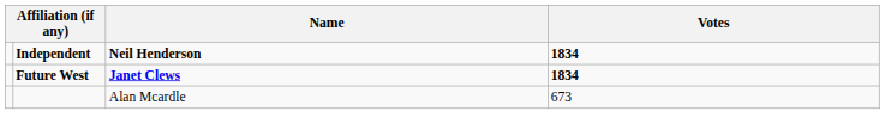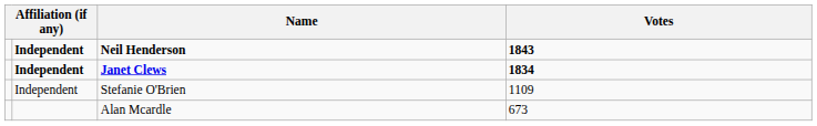Neil Henderson | Votes: 1834 -> 1843
Janet Clews | column 2: Future West -> Independent
+ row: Independent | Stefanie O'Brien | 1109
